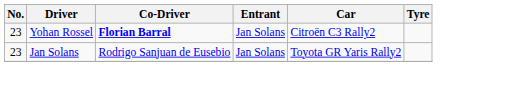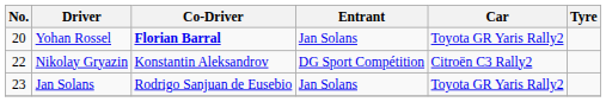Yohan Rossel | No.: 23 -> 20
Yohan Rossel | Car: Citroën C3 Rally2 -> Toyota GR Yaris Rally2
+ row: 22 | Nikolay Gryazin | Konstantin Aleksandrov | DG Sport Compétition | Citroën C3 Rally2
